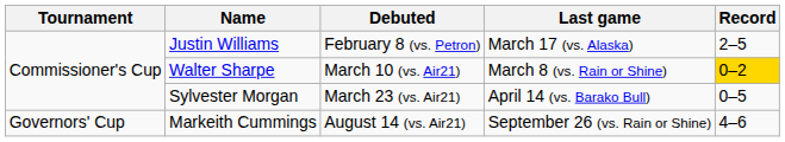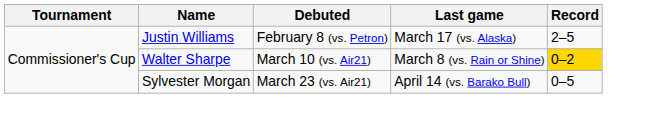- row: Governors' Cup | Markeith Cummings | August 14 (vs. Air21) | September 26 (vs. Rain or Shine) | 4–6
